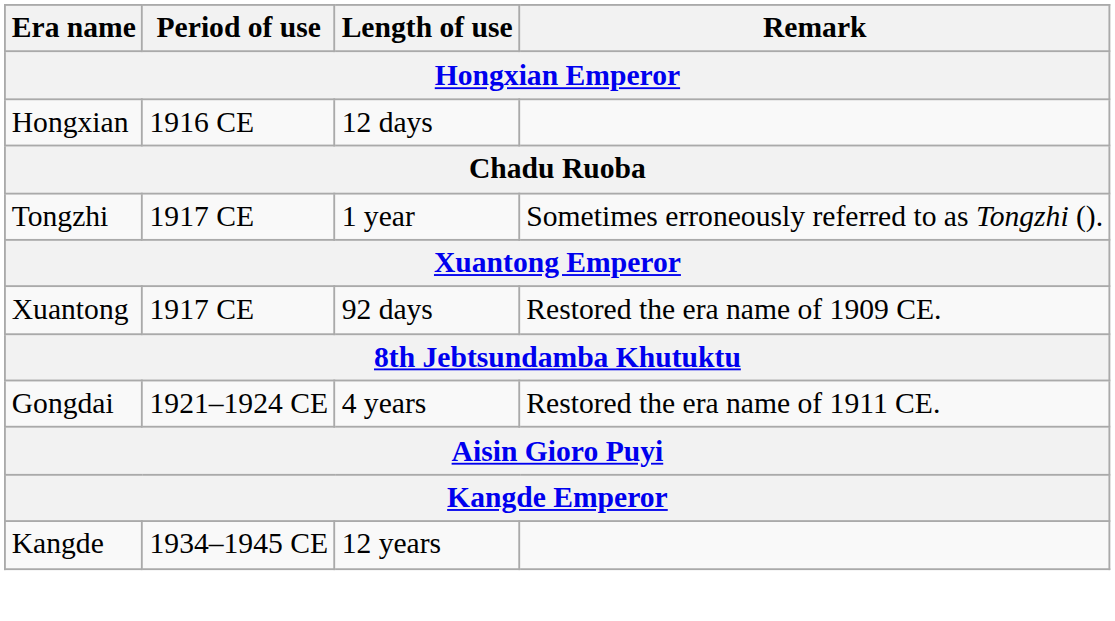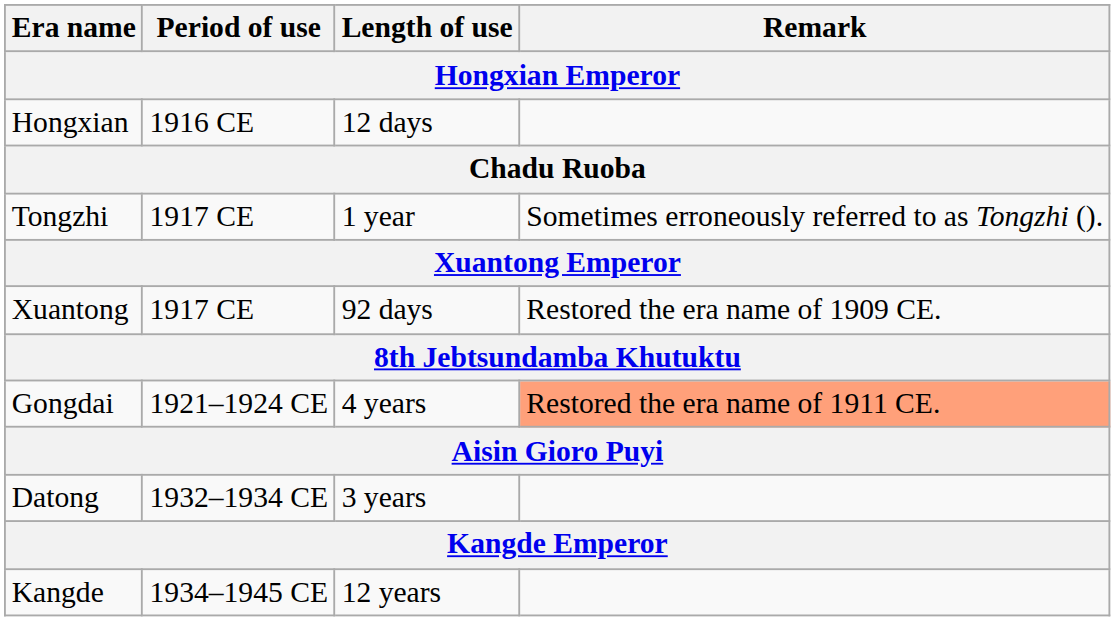Gongdai | Remark: no background -> lightsalmon background
+ row: Datong | 1932–1934 CE | 3 years
